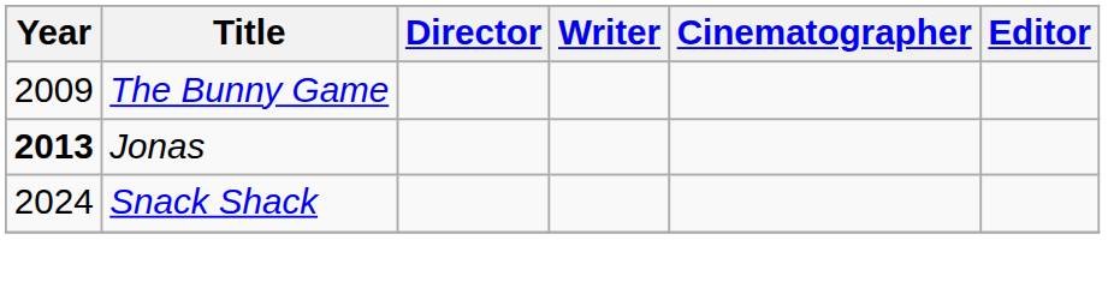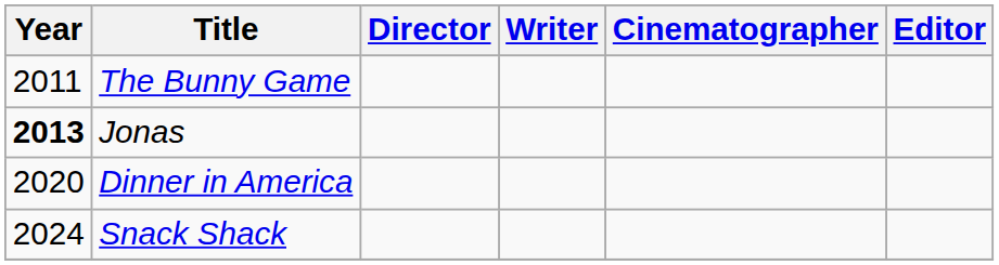The Bunny Game | Year: 2009 -> 2011
+ row: 2020 | Dinner in America
